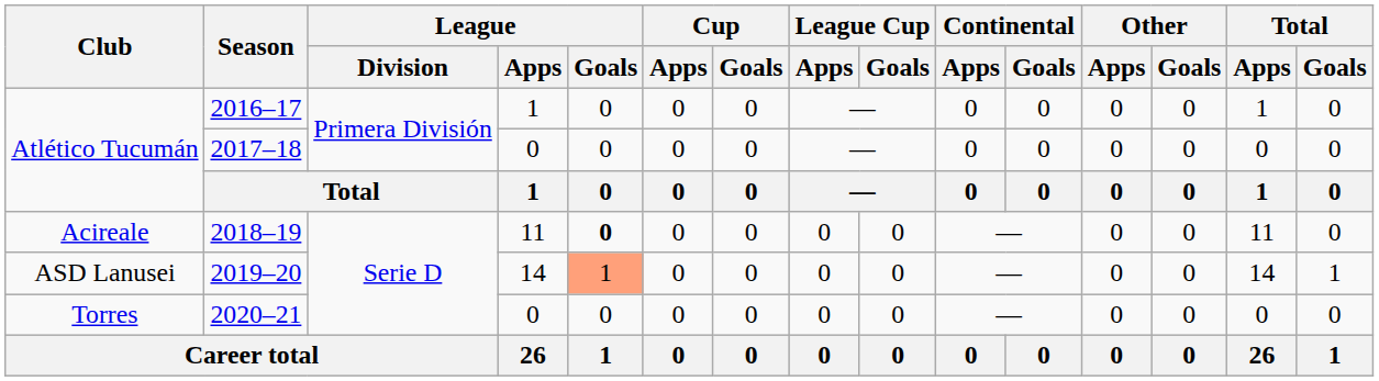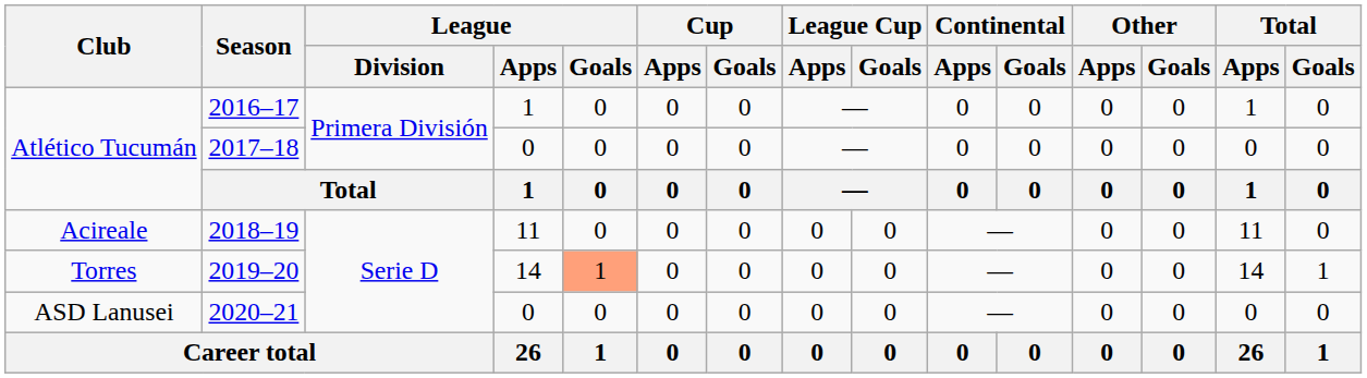2018–19 | League / Goals: bold -> normal
2019–20 | Club: ASD Lanusei -> Torres
2020–21 | Club: Torres -> ASD Lanusei
